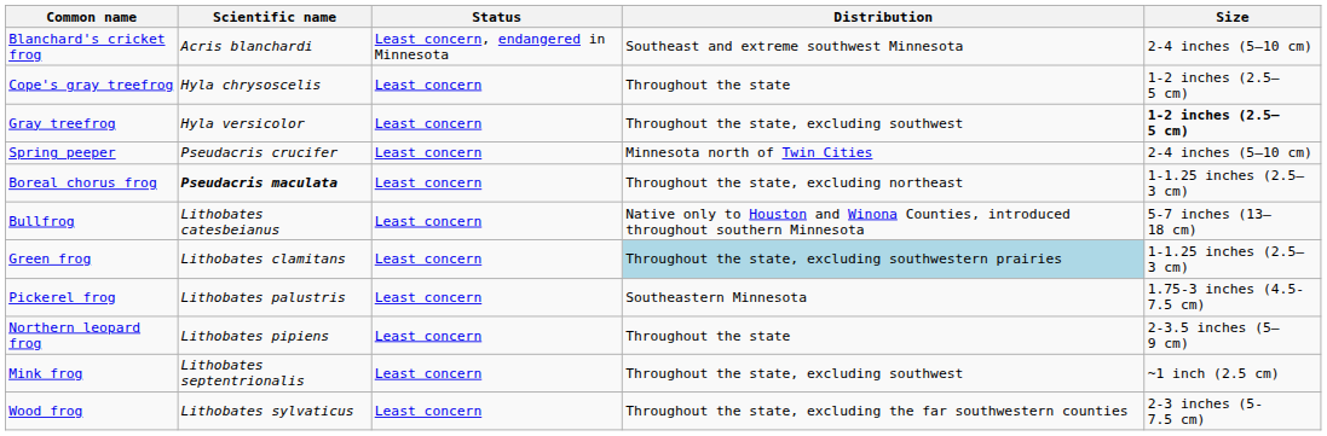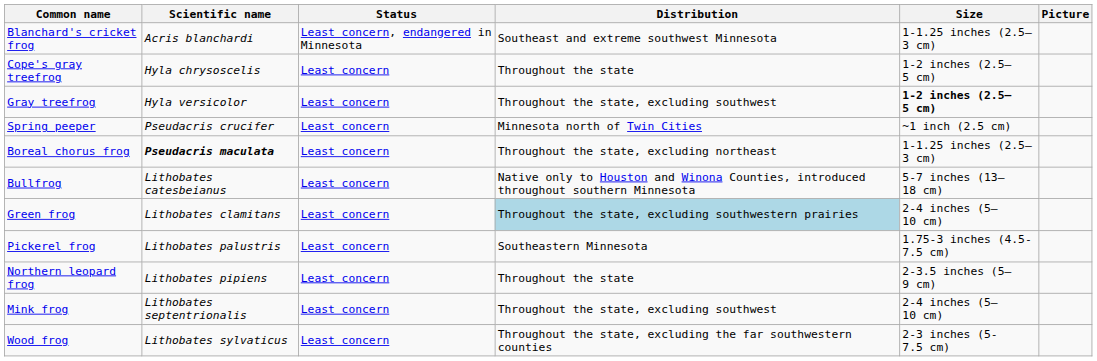+ column: Picture
Blanchard's cricket frog | Size: 2-4 inches (5–10 cm) -> 1-1.25 inches (2.5–3 cm)
Spring peeper | Size: 2-4 inches (5–10 cm) -> ~1 inch (2.5 cm)
Green frog | Size: 1-1.25 inches (2.5–3 cm) -> 2-4 inches (5–10 cm)
Mink frog | Size: ~1 inch (2.5 cm) -> 2-4 inches (5–10 cm)
